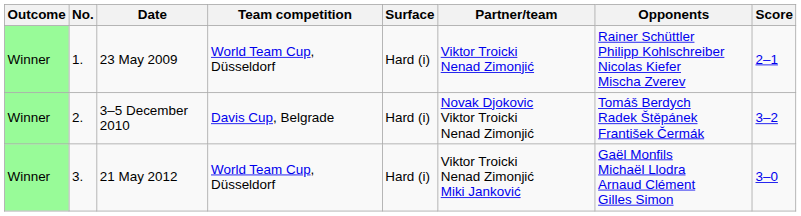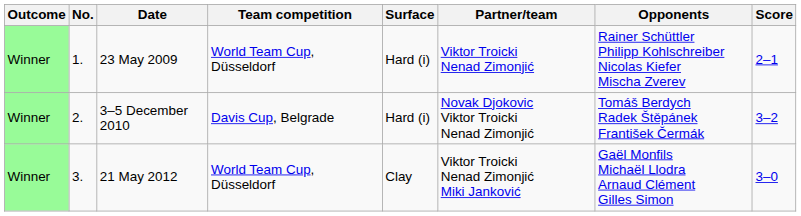21 May 2012 | Surface: Hard (i) -> Clay
